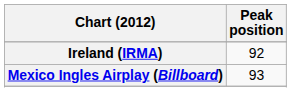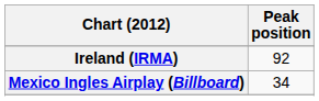Mexico Ingles Airplay (Billboard) | Peak position: 93 -> 34
